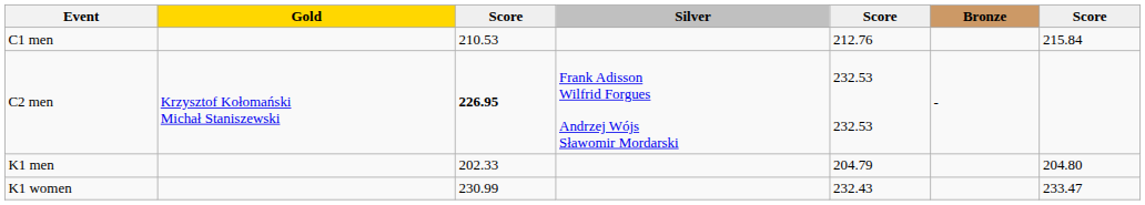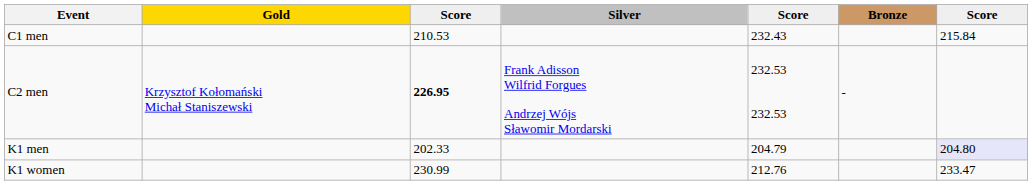C1 men | column 5: 212.76 -> 232.43
K1 men | column 7: no background -> lavender background
K1 women | column 5: 232.43 -> 212.76
